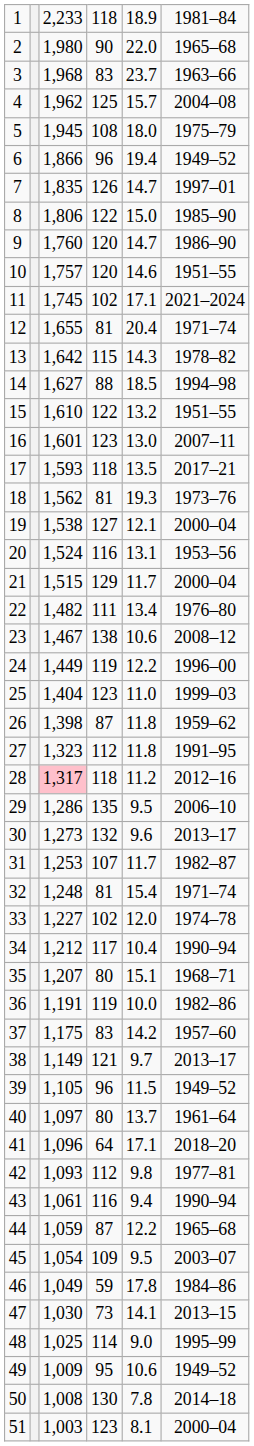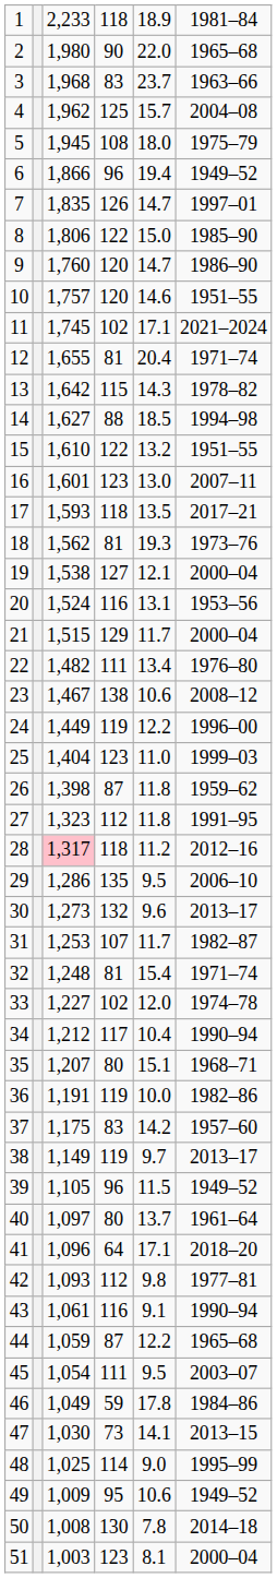38 | column 4: 121 -> 119
43 | column 5: 9.4 -> 9.1
45 | column 4: 109 -> 111
